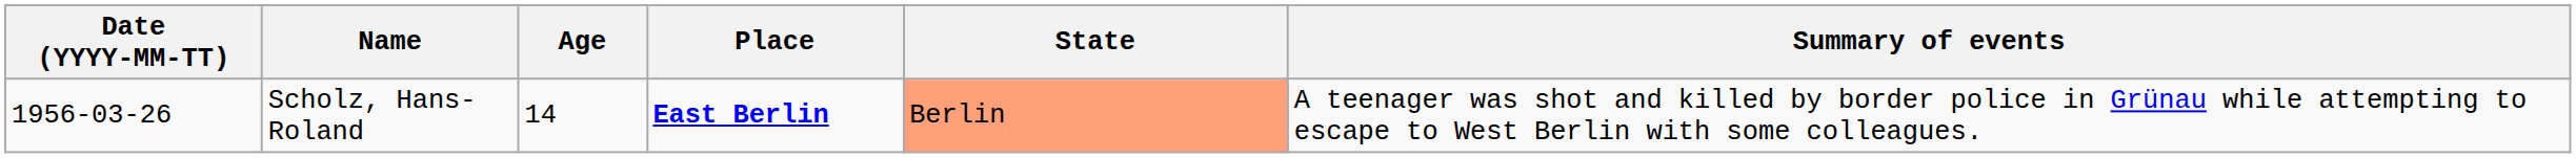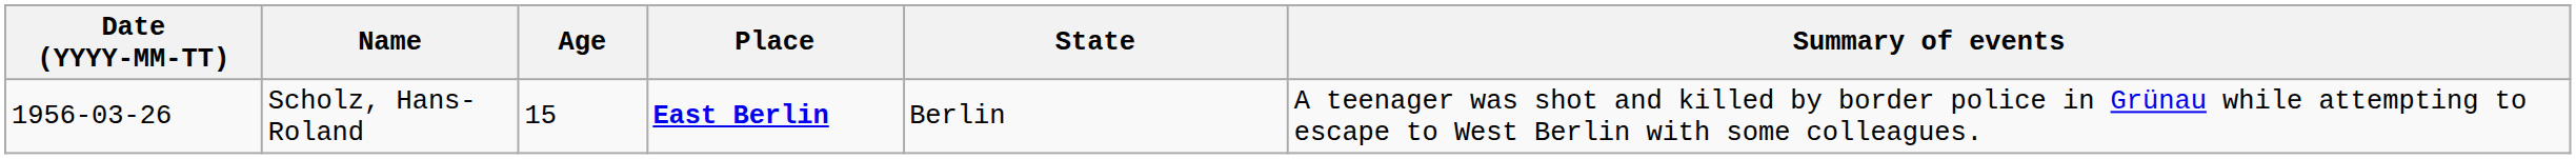Scholz, Hans-Roland | Age: 14 -> 15
Scholz, Hans-Roland | State: lightsalmon background -> no background
